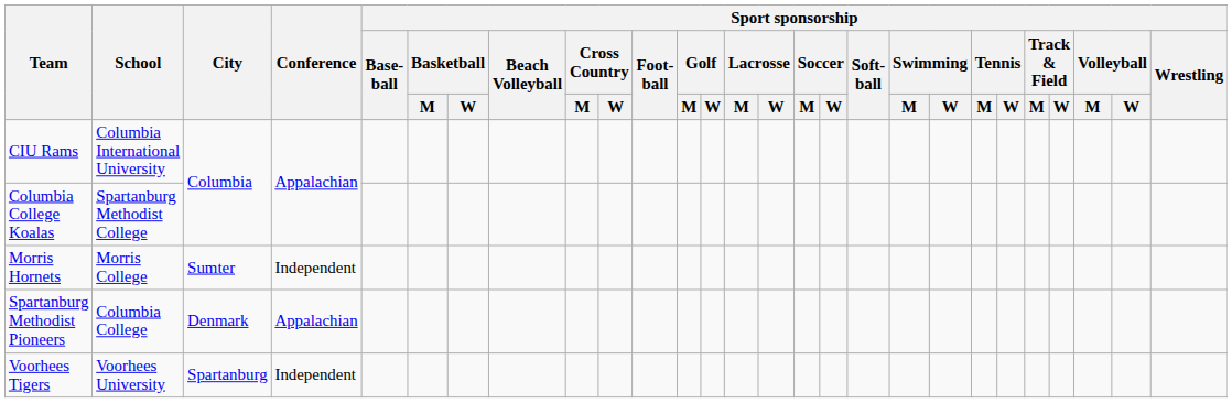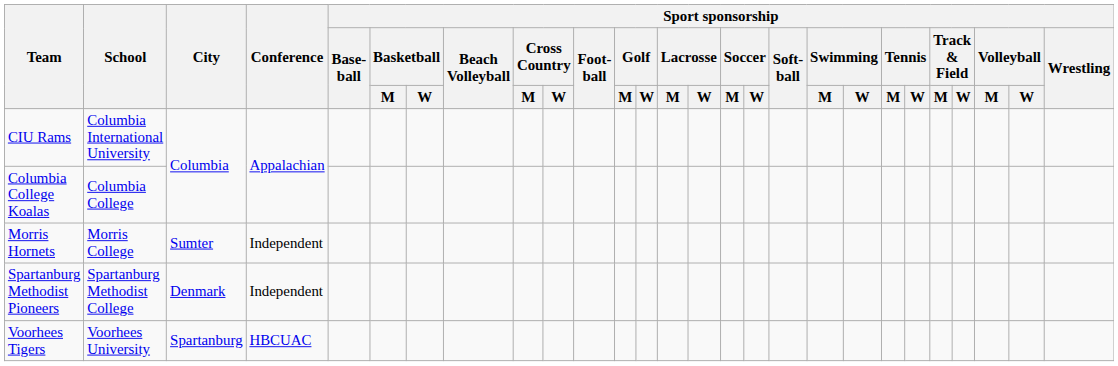Columbia College Koalas | School: Spartanburg Methodist College -> Columbia College
Spartanburg Methodist Pioneers | School: Columbia College -> Spartanburg Methodist College
Spartanburg Methodist Pioneers | Conference: Appalachian -> Independent
Voorhees Tigers | Conference: Independent -> HBCUAC
